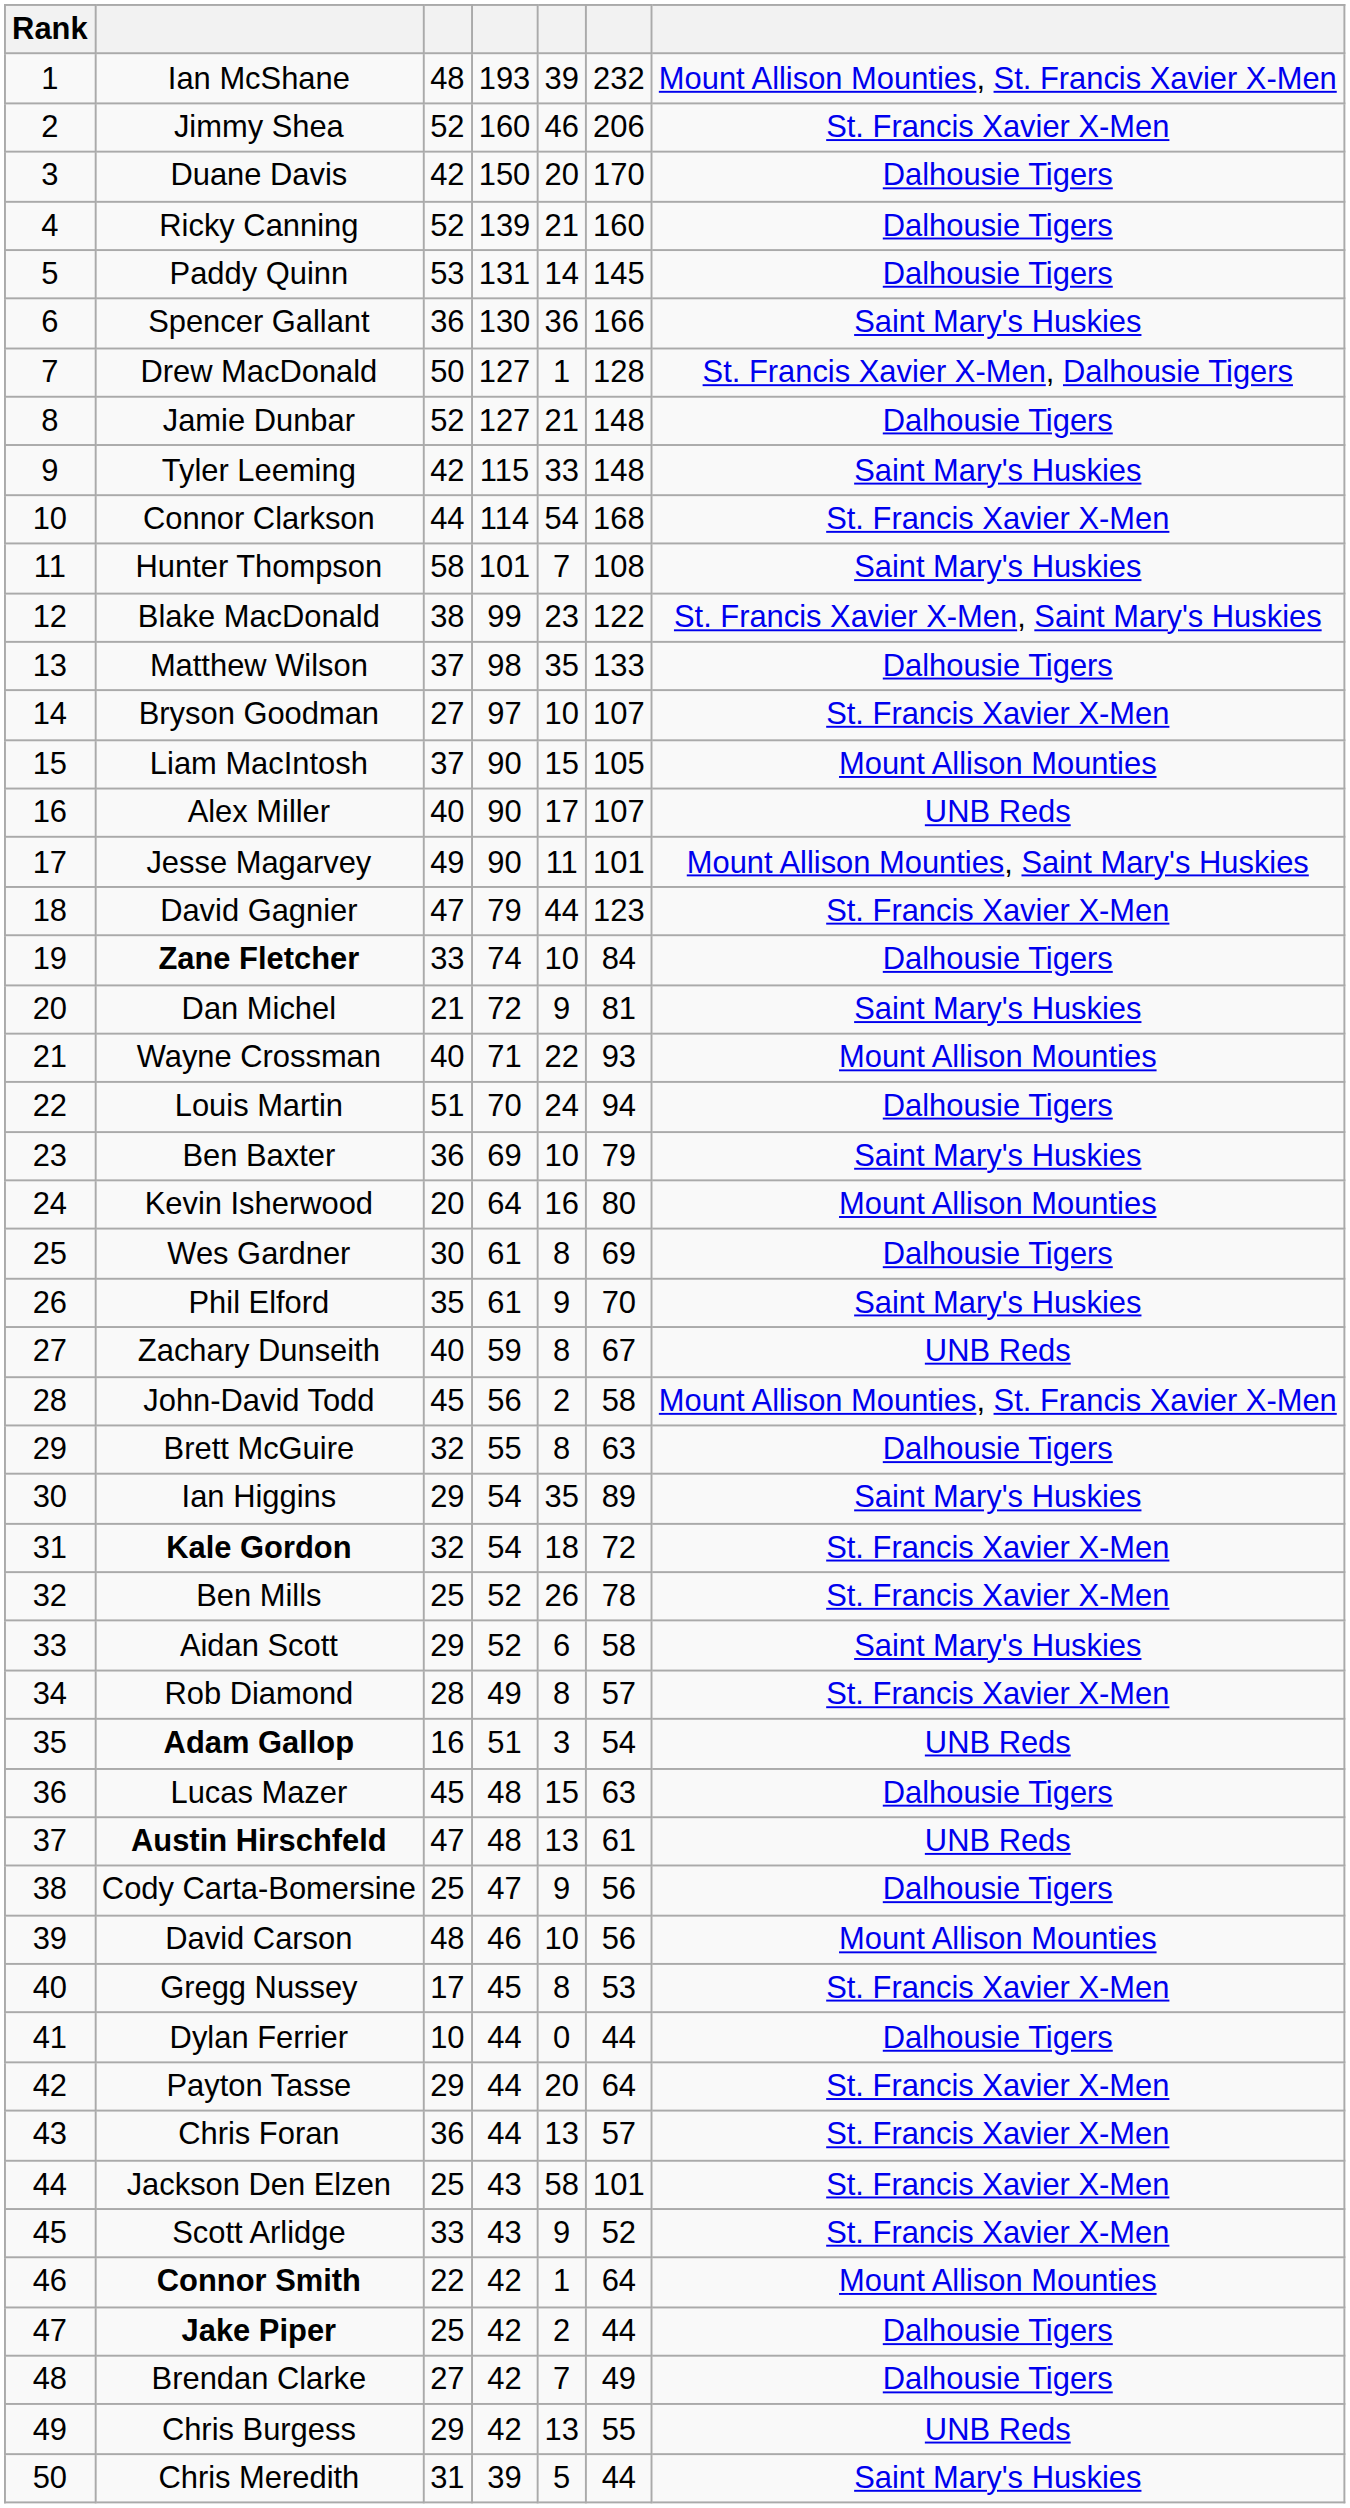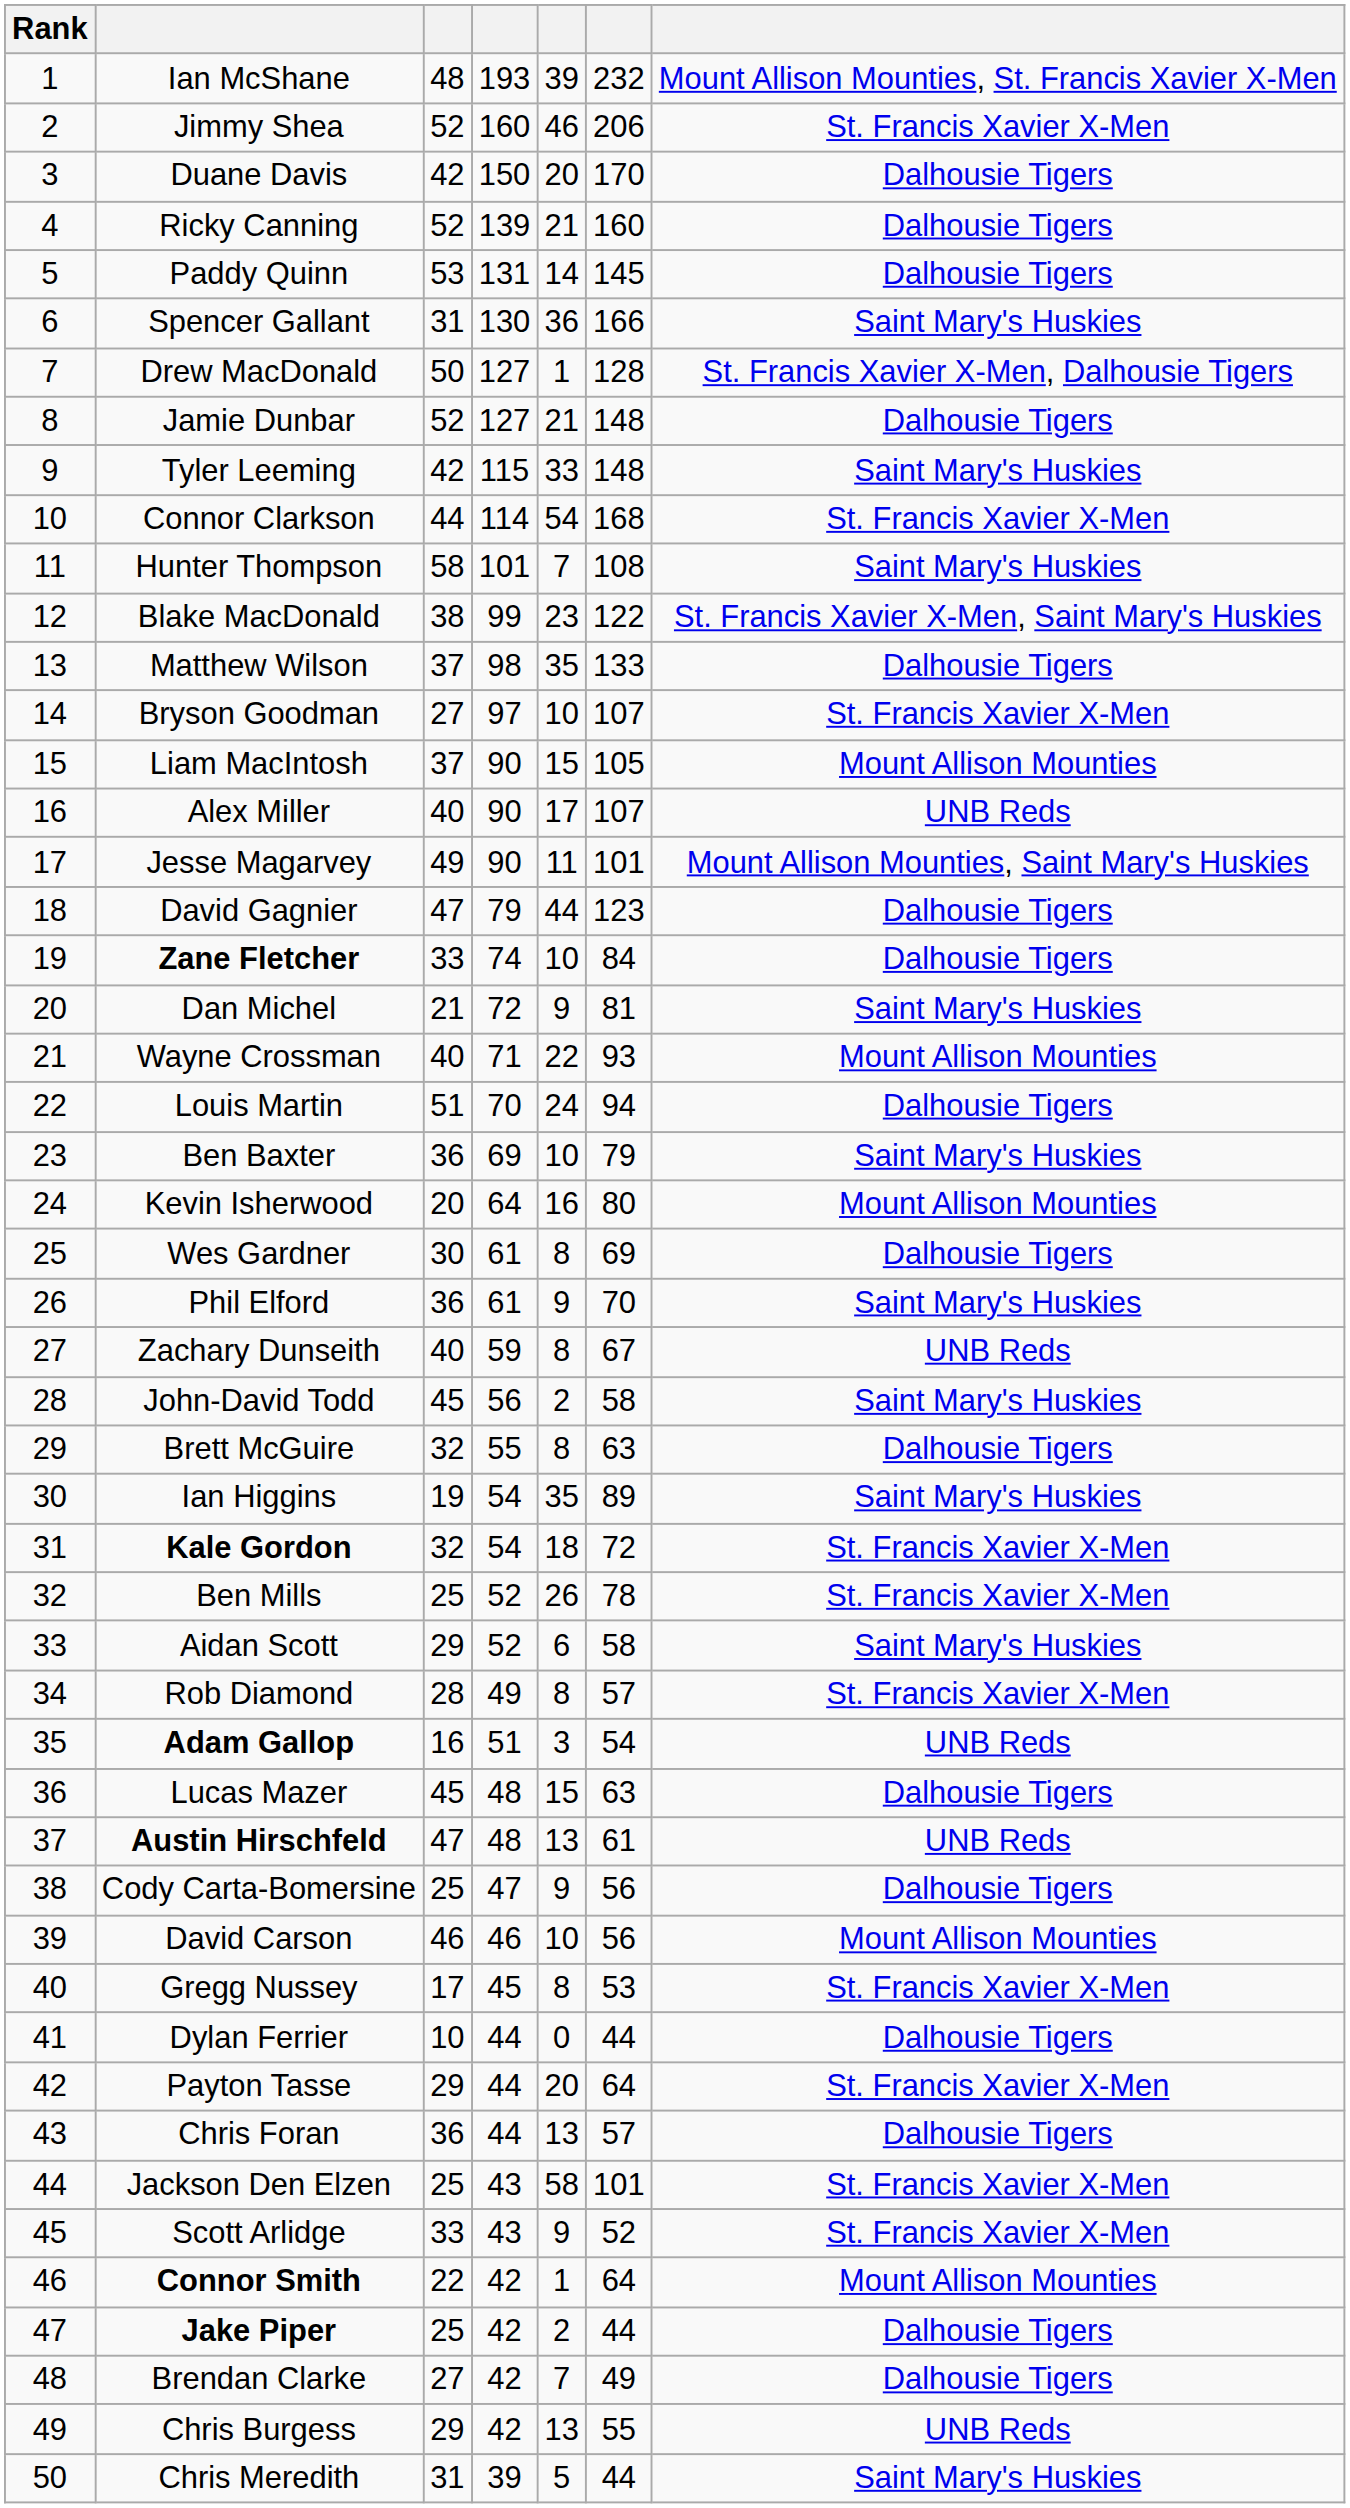Spencer Gallant | column 3: 36 -> 31
David Gagnier | column 7: St. Francis Xavier X-Men -> Dalhousie Tigers
Phil Elford | column 3: 35 -> 36
John-David Todd | column 7: Mount Allison Mounties, St. Francis Xavier X-Men -> Saint Mary's Huskies
Ian Higgins | column 3: 29 -> 19
David Carson | column 3: 48 -> 46
Chris Foran | column 7: St. Francis Xavier X-Men -> Dalhousie Tigers
